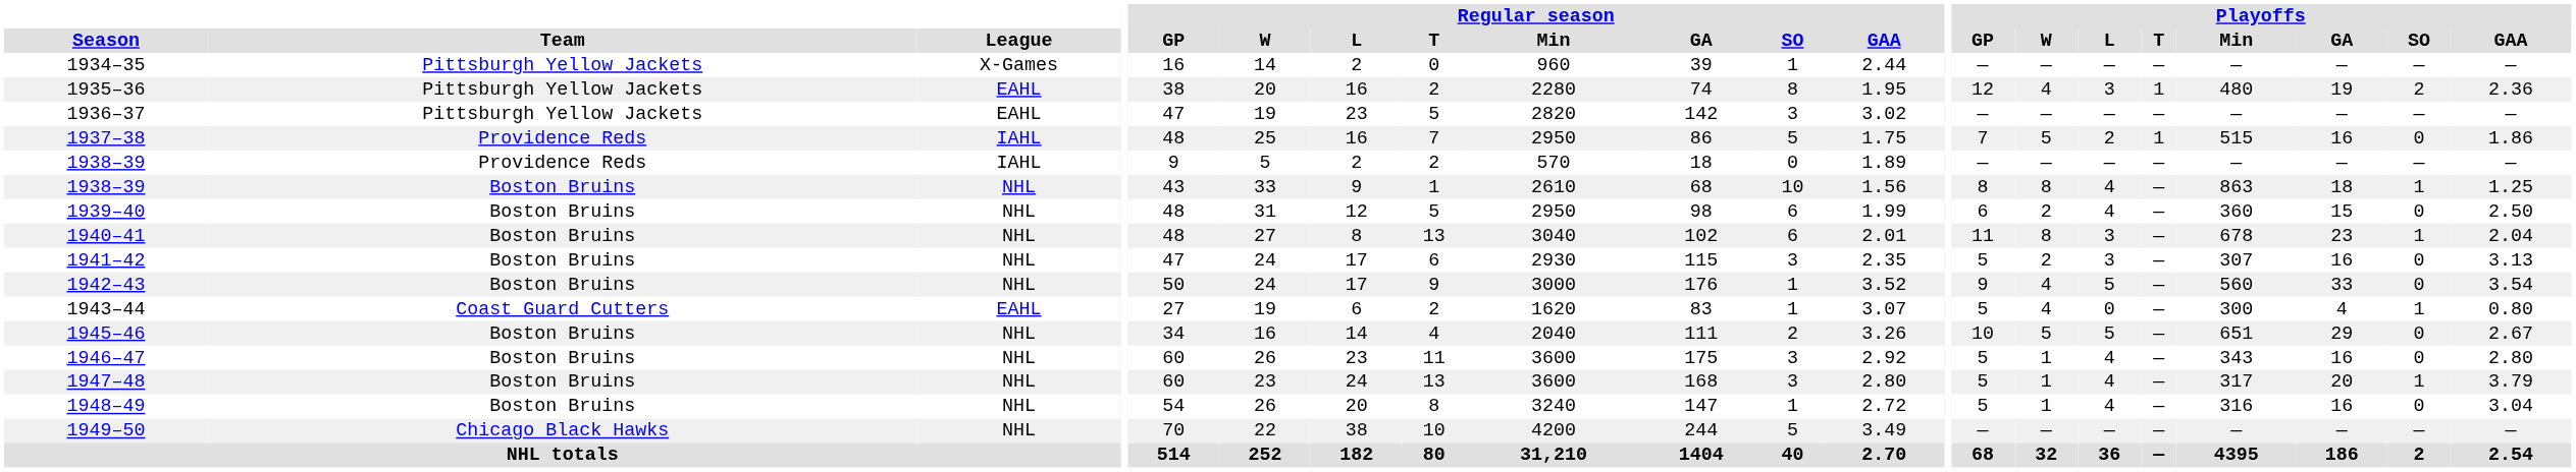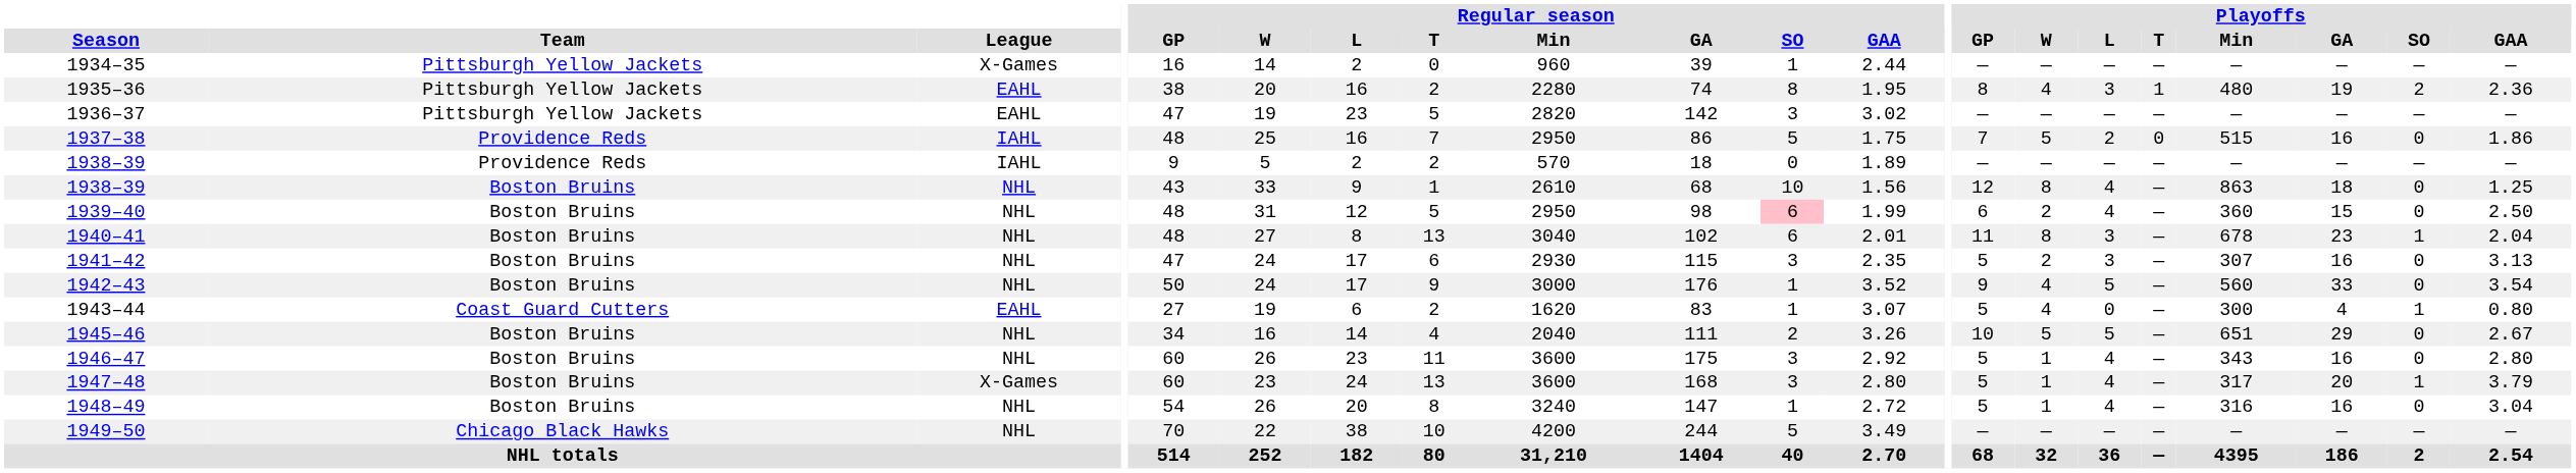1935–36 | Playoffs / GP: 12 -> 8
1937–38 | Playoffs / T: 1 -> 0
1938–39 / Boston Bruins | Playoffs / GP: 8 -> 12
1938–39 / Boston Bruins | Playoffs / SO: 1 -> 0
1939–40 | Regular season / SO: no background -> pink background
1947–48 | League: NHL -> X-Games
